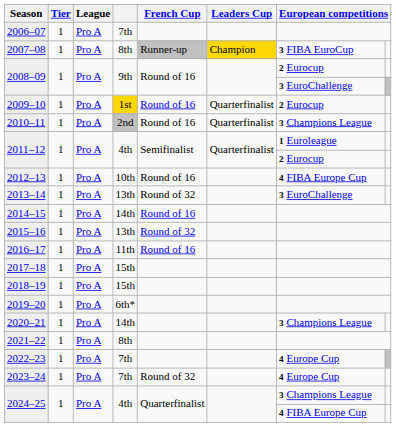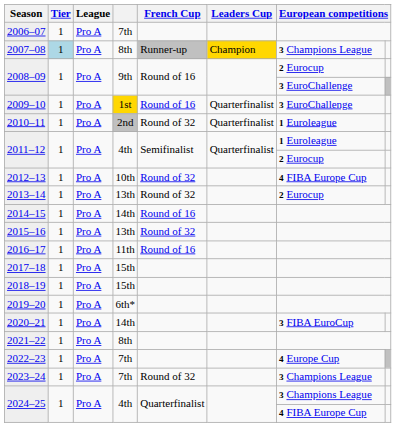2007–08 | Tier: no background -> lightblue background
2007–08 | column 7: 3 FIBA EuroCup -> 3 Champions League
2009–10 | column 7: 2 Eurocup -> 3 EuroChallenge
2010–11 | French Cup: Round of 16 -> Round of 32
2010–11 | column 7: 3 Champions League -> 1 Euroleague
2012–13 | French Cup: Round of 16 -> Round of 32
2013–14 | column 7: 3 EuroChallenge -> 2 Eurocup
2020–21 | column 7: 3 Champions League -> 3 FIBA EuroCup
2023–24 | column 7: 4 Europe Cup -> 3 Champions League
